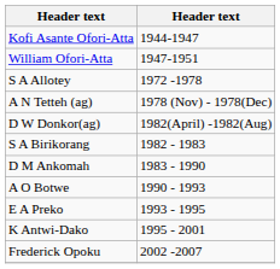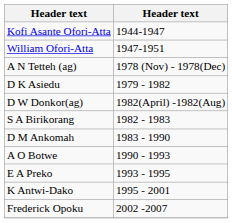- row: S A Allotey | 1972 -1978
+ row: D K Asiedu | 1979 - 1982
